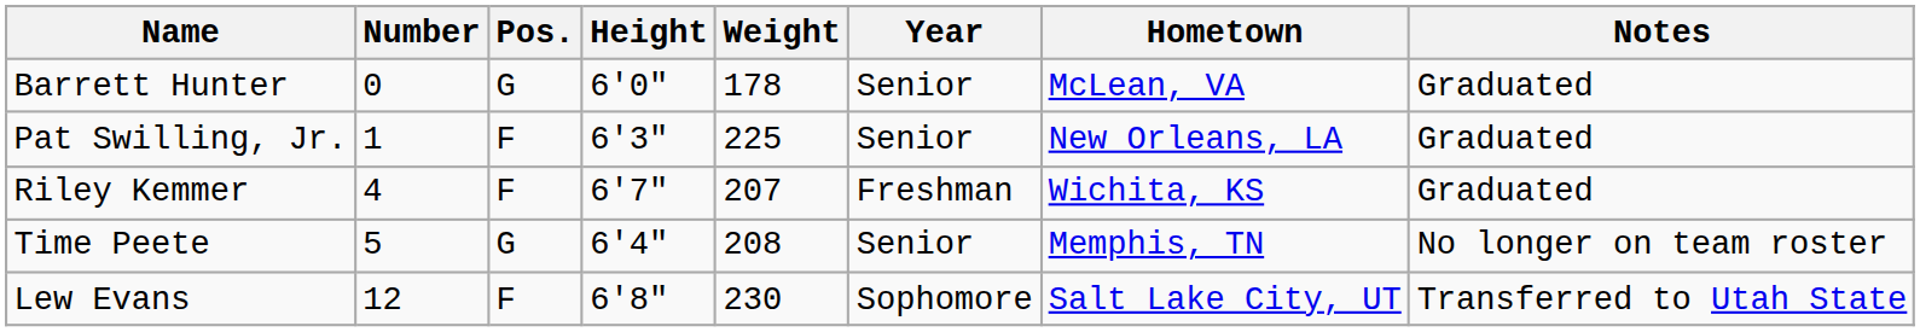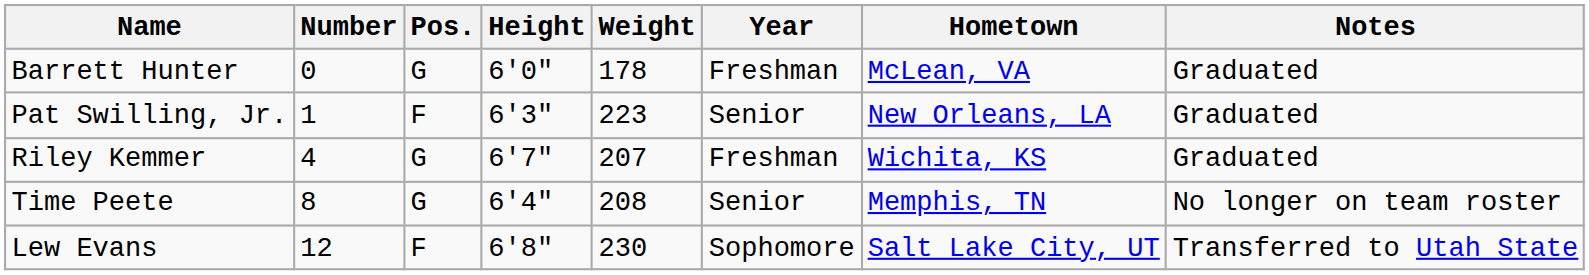Barrett Hunter | Year: Senior -> Freshman
Pat Swilling, Jr. | Weight: 225 -> 223
Riley Kemmer | Pos.: F -> G
Time Peete | Number: 5 -> 8
